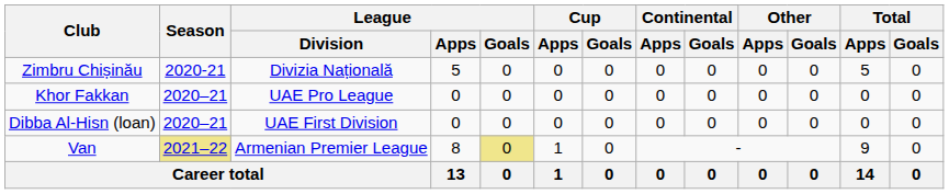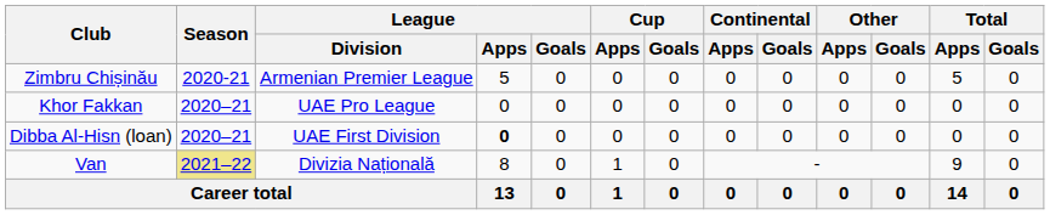Zimbru Chișinău | League / Division: Divizia Națională -> Armenian Premier League
Dibba Al-Hisn (loan) | League / Apps: normal -> bold
Van | League / Division: Armenian Premier League -> Divizia Națională
Van | League / Goals: khaki background -> no background
